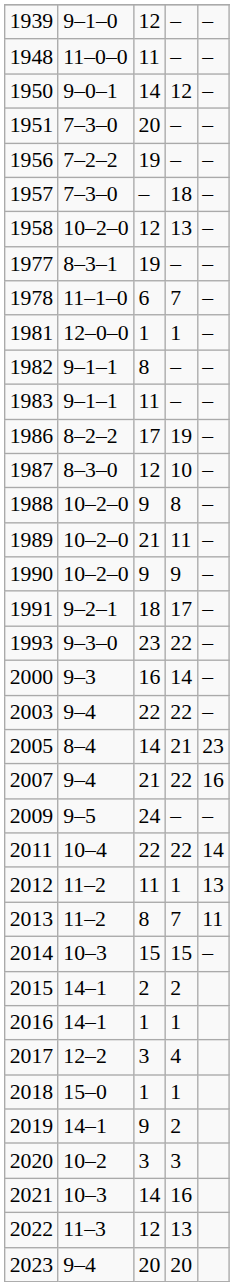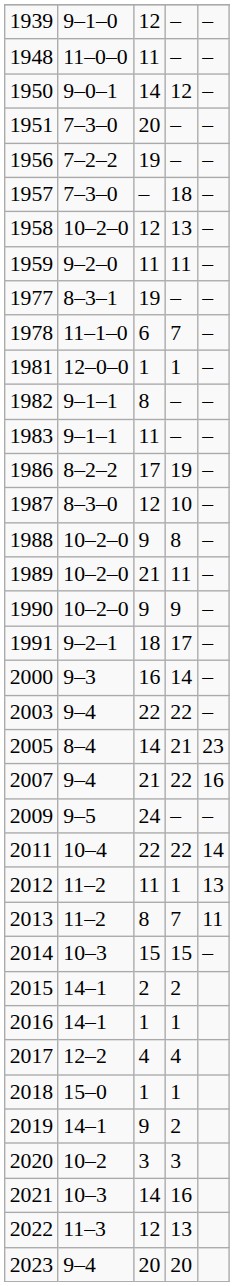+ row: 1959 | 9–2–0 | 11 | 11 | –
- row: 1993 | 9–3–0 | 23 | 22 | –
2017 | column 3: 3 -> 4
